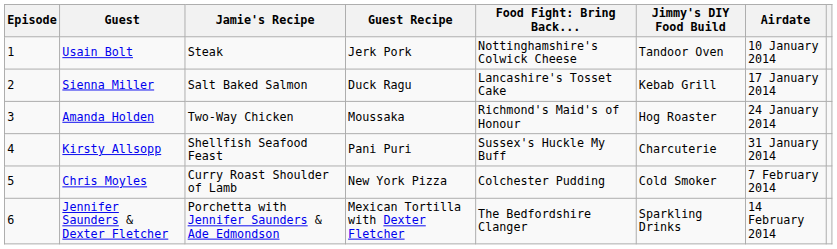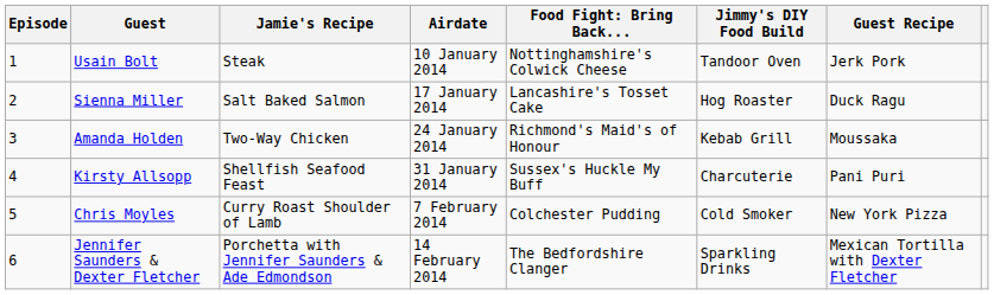columns swapped: Guest Recipe <-> Airdate
Sienna Miller | Jimmy's DIY Food Build: Kebab Grill -> Hog Roaster
Amanda Holden | Jimmy's DIY Food Build: Hog Roaster -> Kebab Grill
